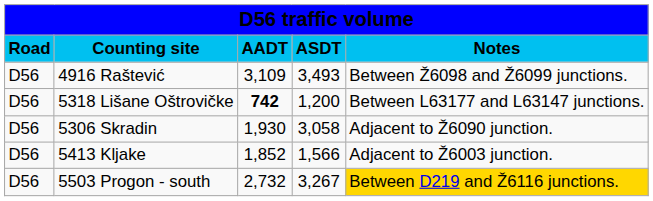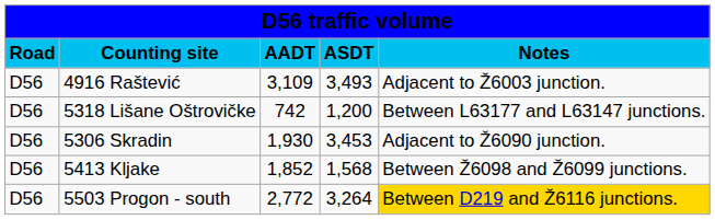4916 Raštević | column 5: Between Ž6098 and Ž6099 junctions. -> Adjacent to Ž6003 junction.
5318 Lišane Oštrovičke | column 3: bold -> normal
5306 Skradin | column 4: 3,058 -> 3,453
5413 Kljake | column 4: 1,566 -> 1,568
5413 Kljake | column 5: Adjacent to Ž6003 junction. -> Between Ž6098 and Ž6099 junctions.
5503 Progon - south | column 3: 2,732 -> 2,772
5503 Progon - south | column 4: 3,267 -> 3,264
